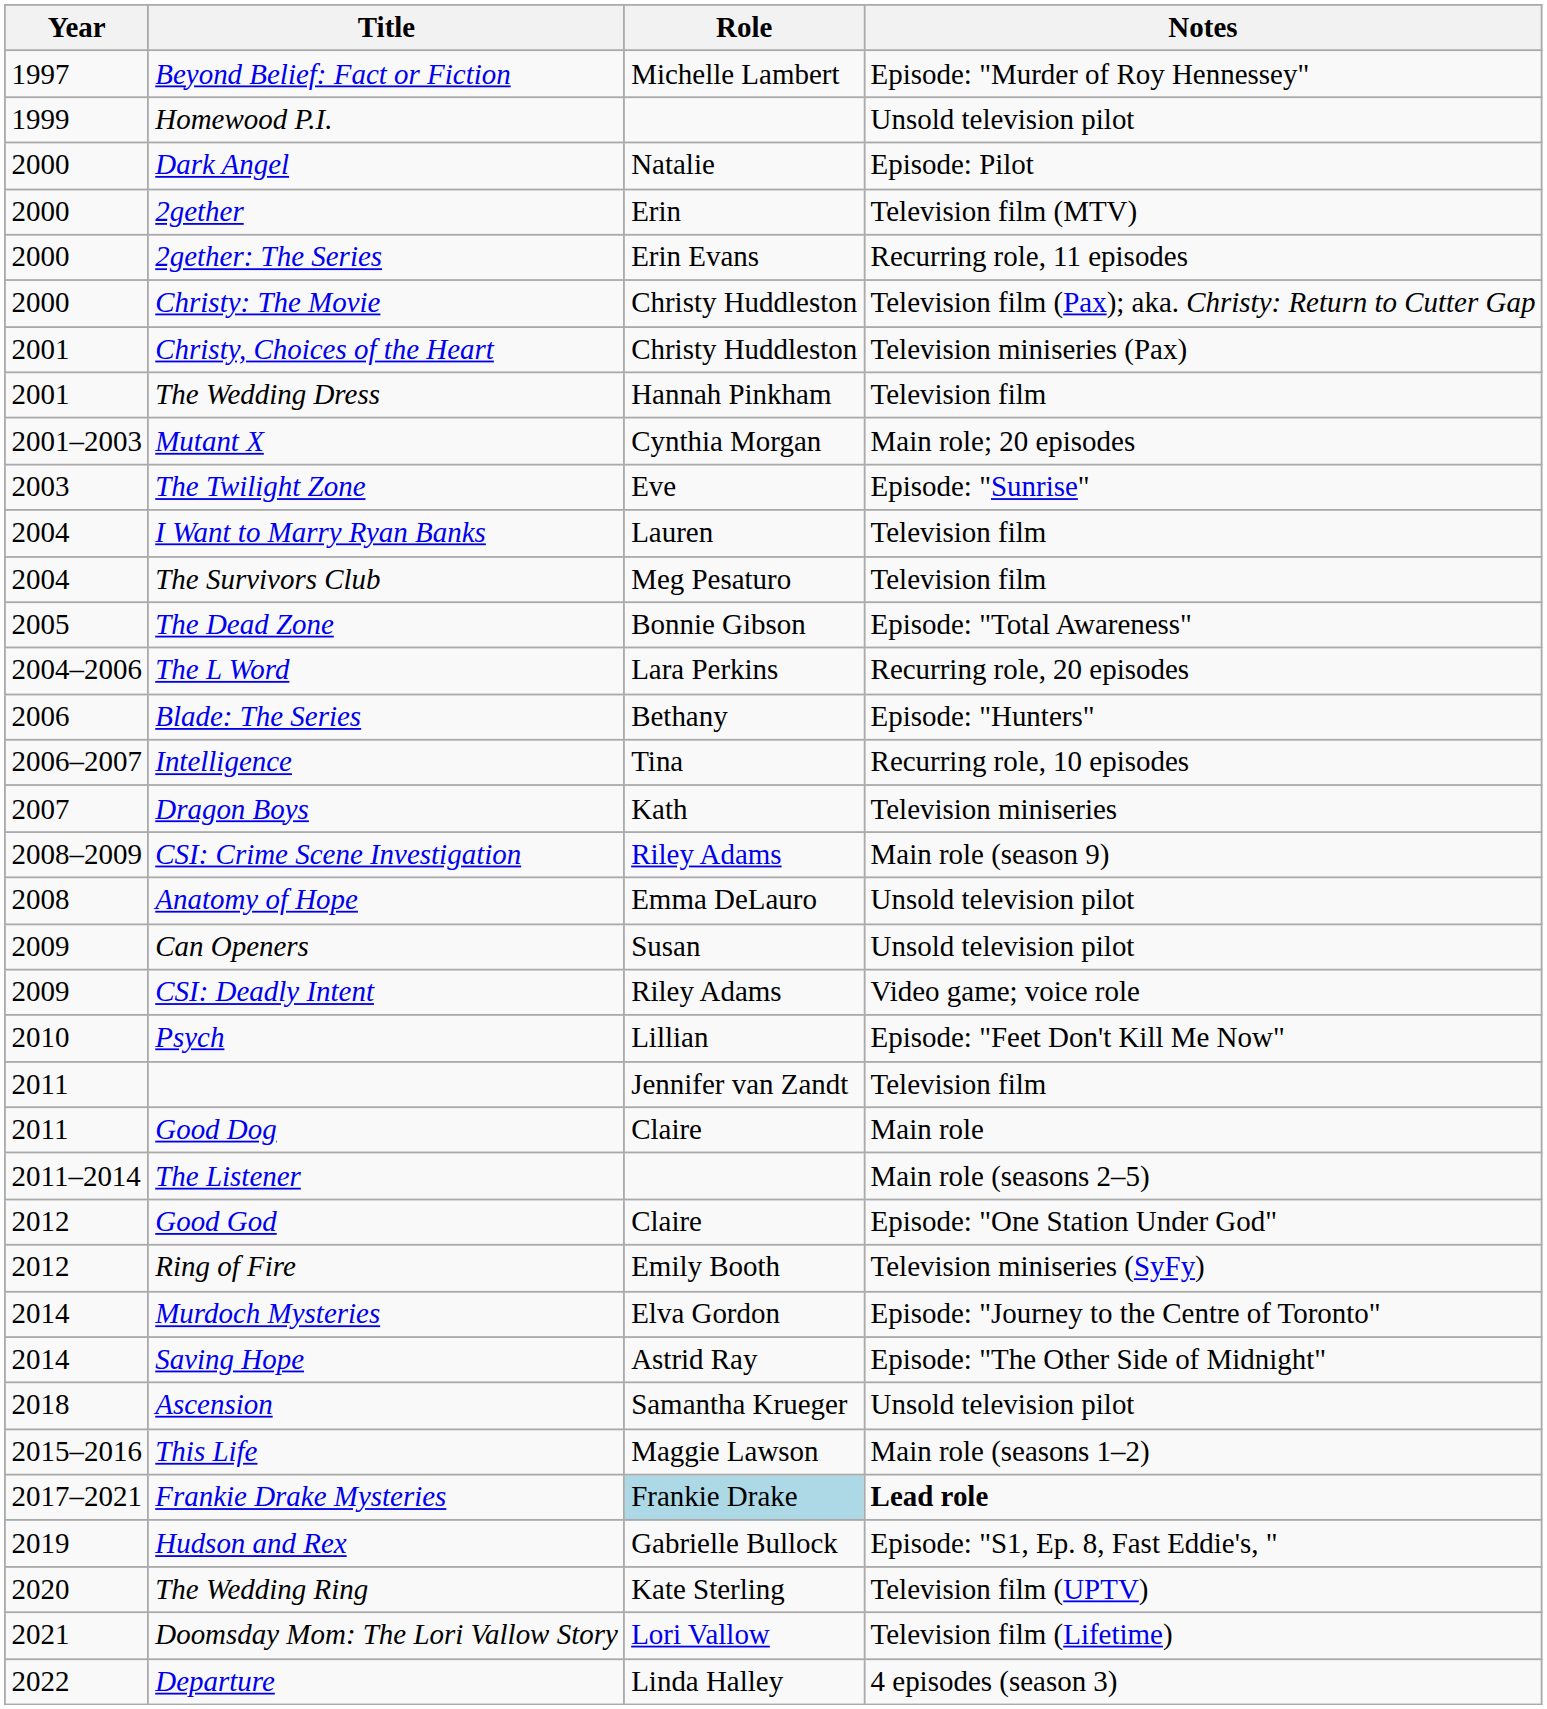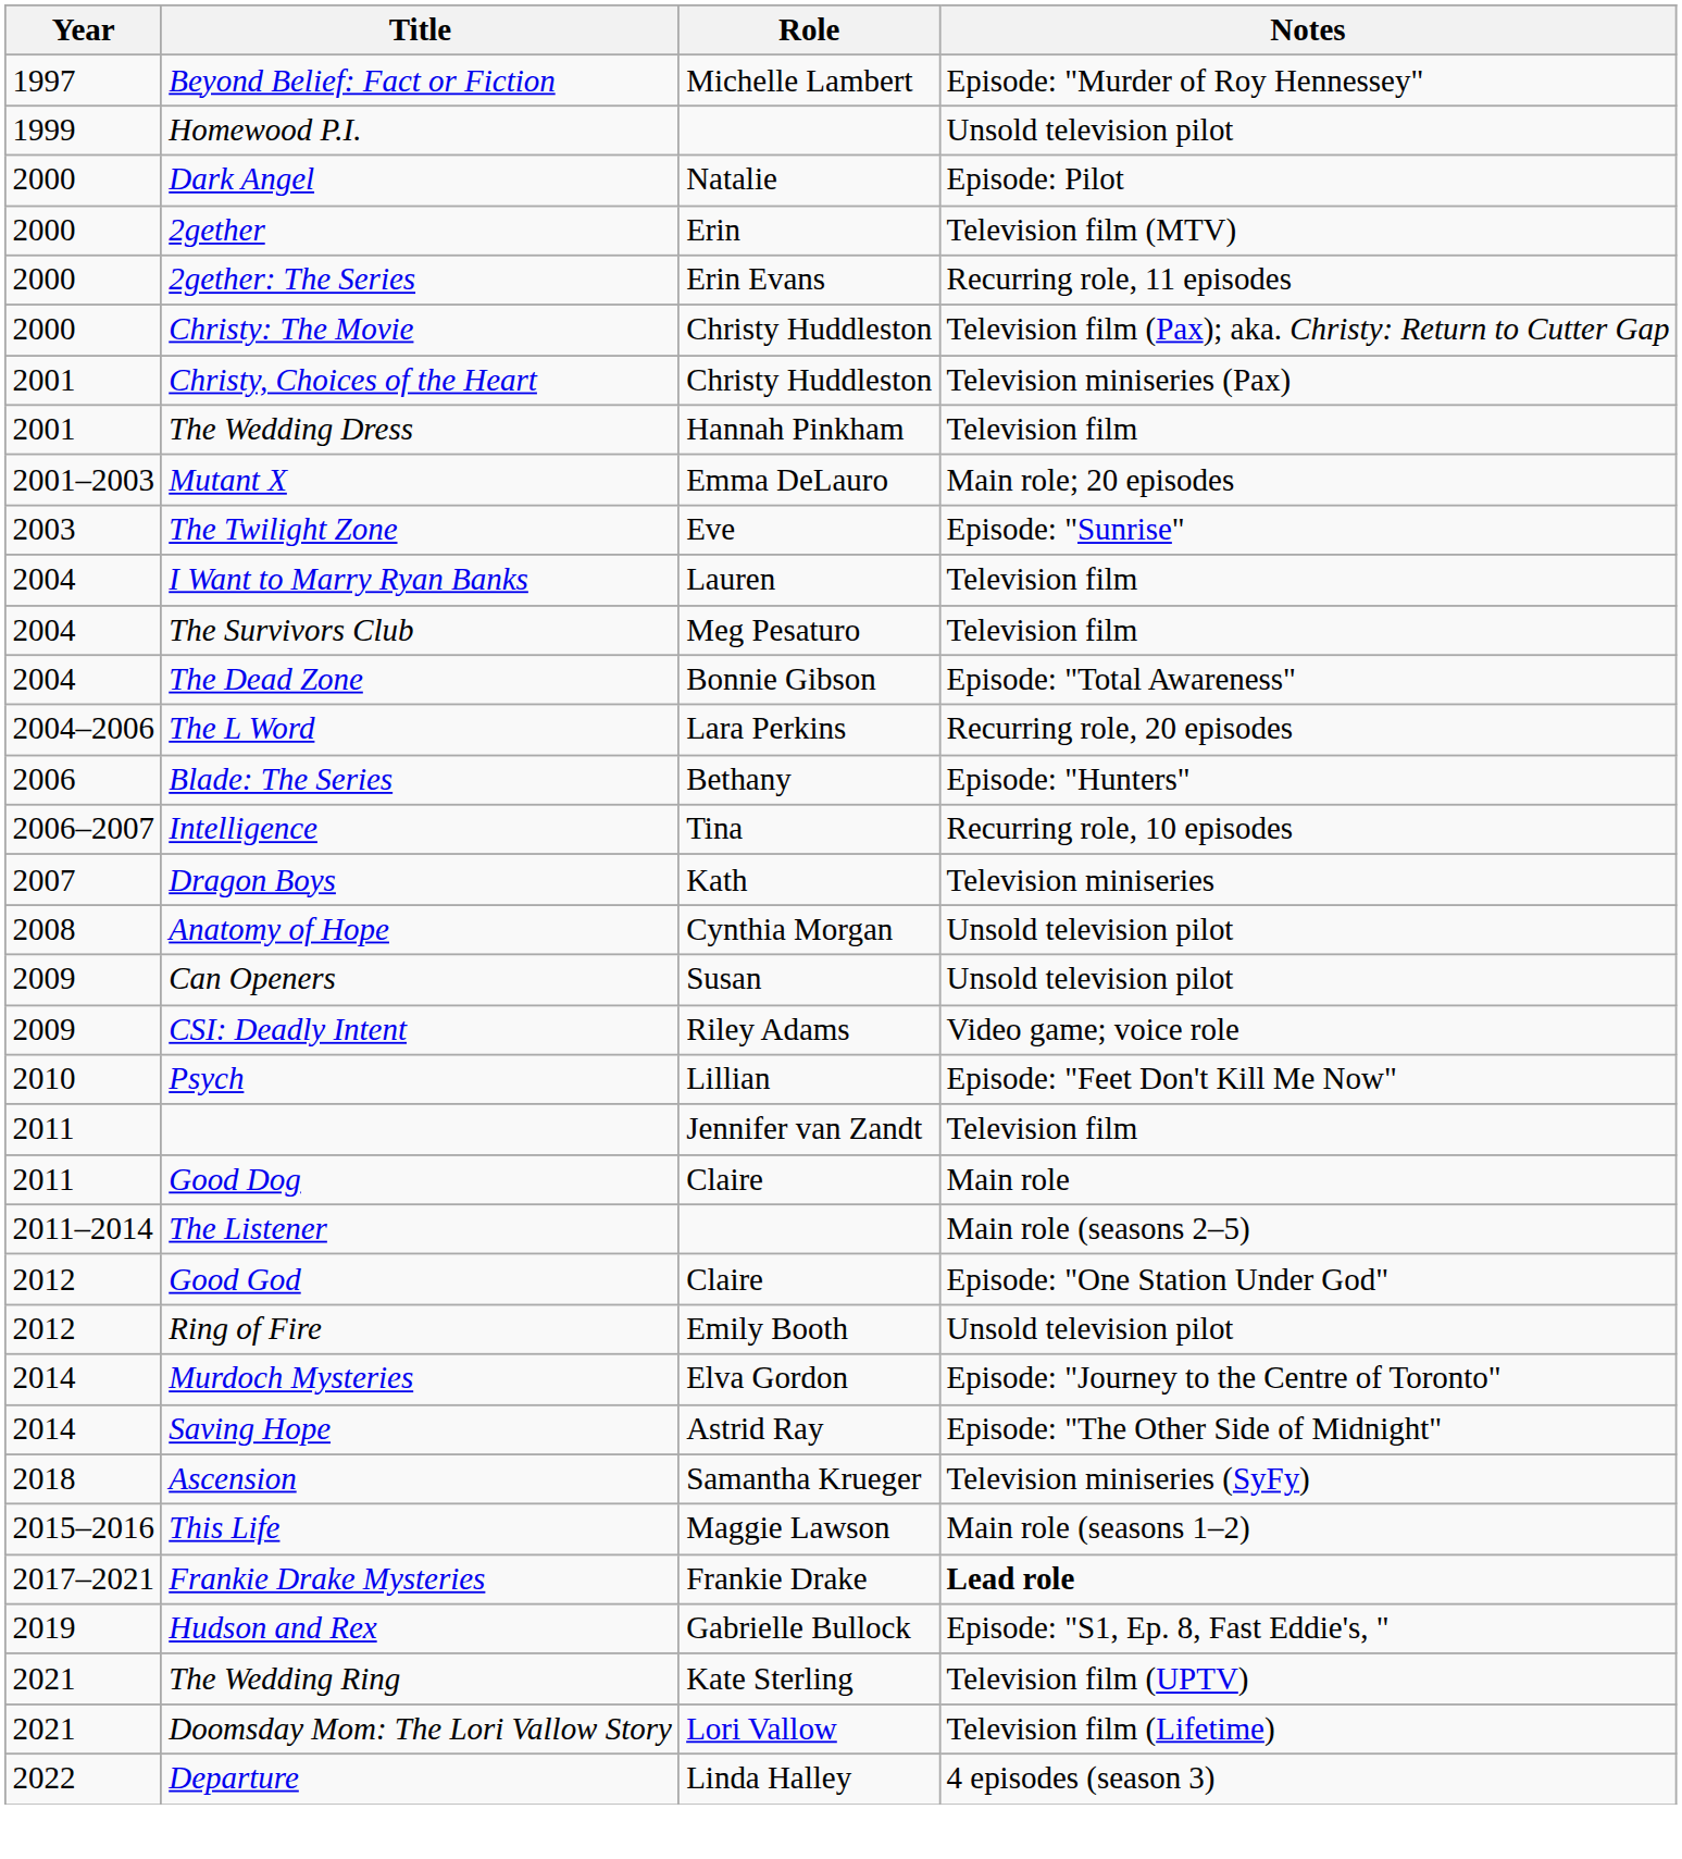Mutant X | Role: Cynthia Morgan -> Emma DeLauro
The Dead Zone | Year: 2005 -> 2004
- row: 2008–2009 | CSI: Crime Scene Investigation | Riley Adams | Main role (season 9)
Anatomy of Hope | Role: Emma DeLauro -> Cynthia Morgan
Ring of Fire | Notes: Television miniseries (SyFy) -> Unsold television pilot
Ascension | Notes: Unsold television pilot -> Television miniseries (SyFy)
Frankie Drake Mysteries | Role: lightblue background -> no background
The Wedding Ring | Year: 2020 -> 2021
